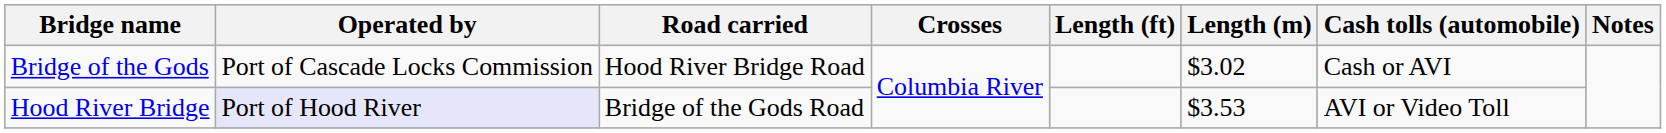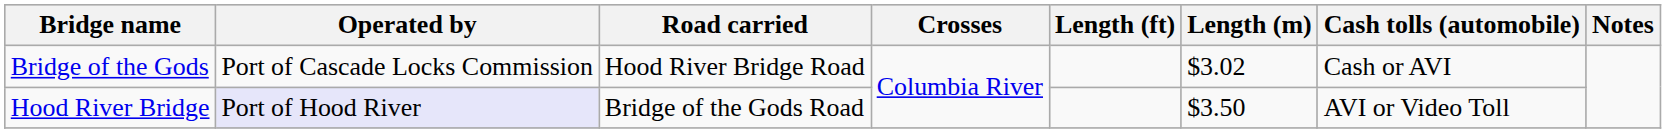Hood River Bridge | Length (m): $3.53 -> $3.50
